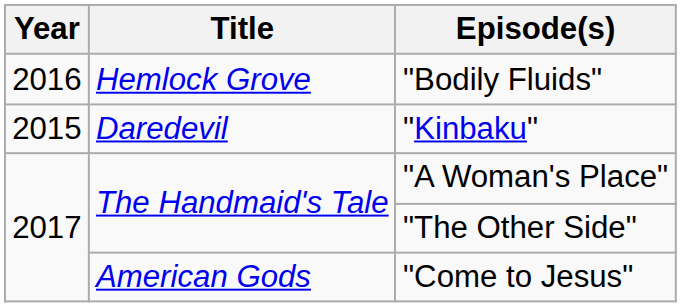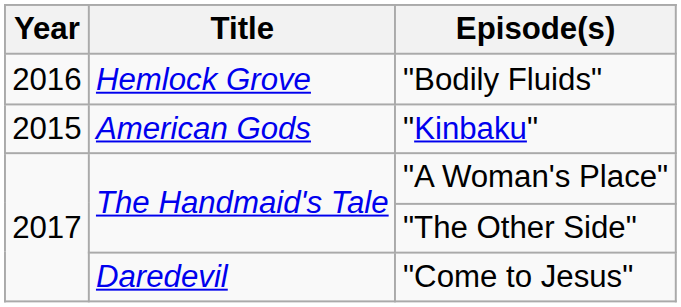"Kinbaku" | Title: Daredevil -> American Gods
"Come to Jesus" | Title: American Gods -> Daredevil
